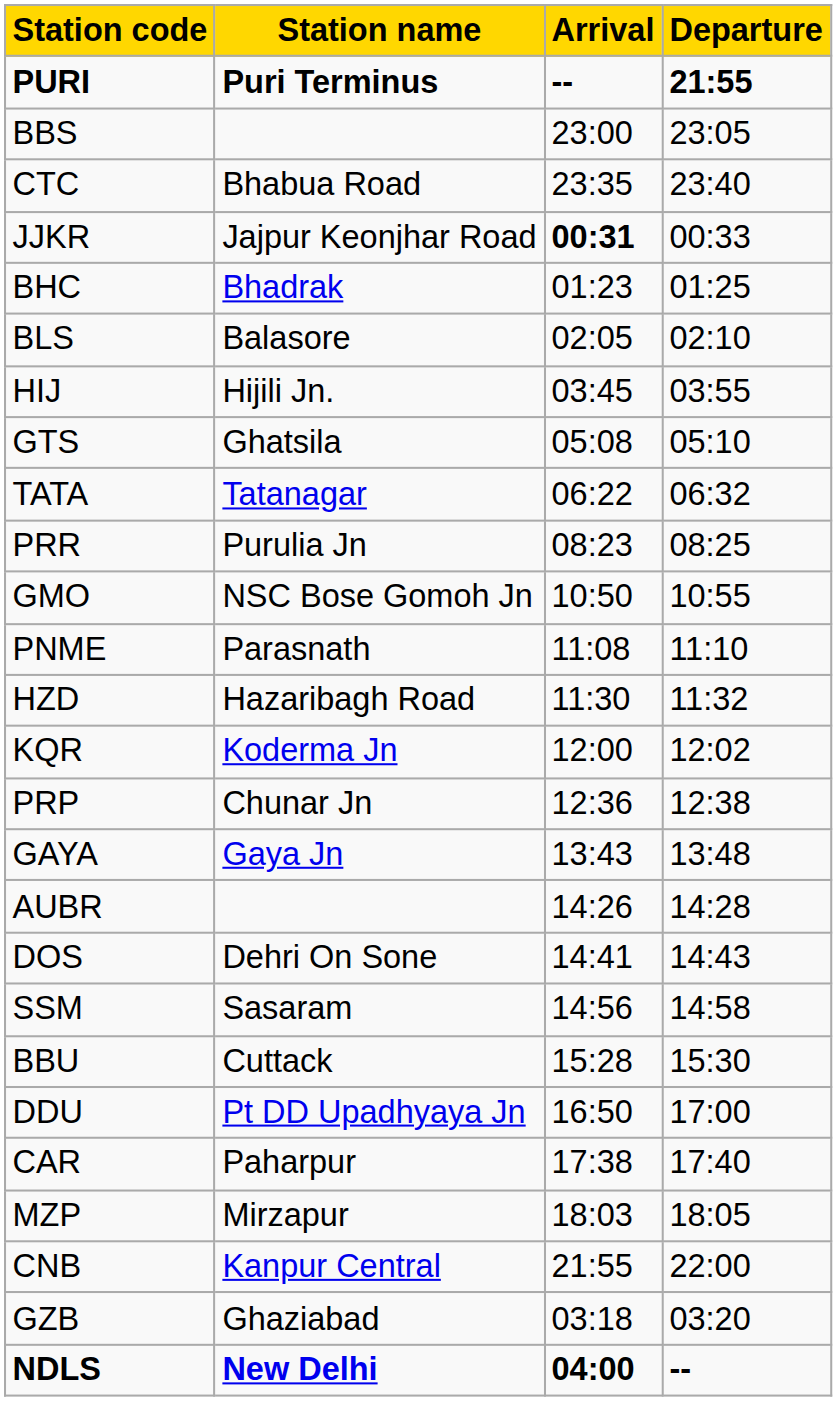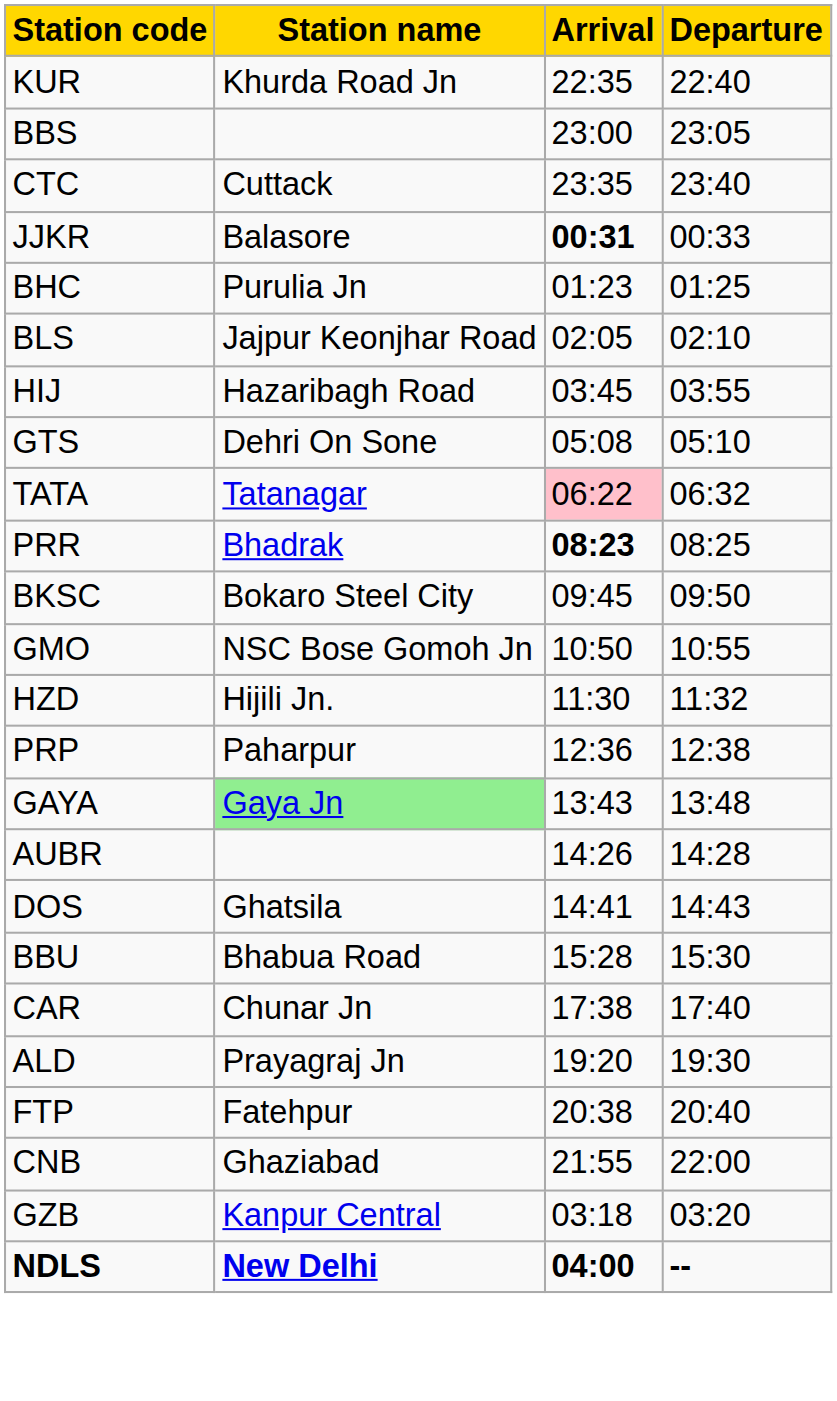- row: PURI | Puri Terminus | -- | 21:55
+ row: KUR | Khurda Road Jn | 22:35 | 22:40
CTC | Station name: Bhabua Road -> Cuttack
JJKR | Station name: Jajpur Keonjhar Road -> Balasore
BHC | Station name: Bhadrak -> Purulia Jn
BLS | Station name: Balasore -> Jajpur Keonjhar Road
HIJ | Station name: Hijili Jn. -> Hazaribagh Road
GTS | Station name: Ghatsila -> Dehri On Sone
TATA | Arrival: no background -> pink background
PRR | Station name: Purulia Jn -> Bhadrak
PRR | Arrival: normal -> bold
+ row: BKSC | Bokaro Steel City | 09:45 | 09:50
- row: PNME | Parasnath | 11:08 | 11:10
HZD | Station name: Hazaribagh Road -> Hijili Jn.
- row: KQR | Koderma Jn | 12:00 | 12:02
PRP | Station name: Chunar Jn -> Paharpur
GAYA | Station name: no background -> lightgreen background
DOS | Station name: Dehri On Sone -> Ghatsila
- row: SSM | Sasaram | 14:56 | 14:58
BBU | Station name: Cuttack -> Bhabua Road
- row: DDU | Pt DD Upadhyaya Jn | 16:50 | 17:00
CAR | Station name: Paharpur -> Chunar Jn
- row: MZP | Mirzapur | 18:03 | 18:05
+ row: ALD | Prayagraj Jn | 19:20 | 19:30
+ row: FTP | Fatehpur | 20:38 | 20:40
CNB | Station name: Kanpur Central -> Ghaziabad
GZB | Station name: Ghaziabad -> Kanpur Central
